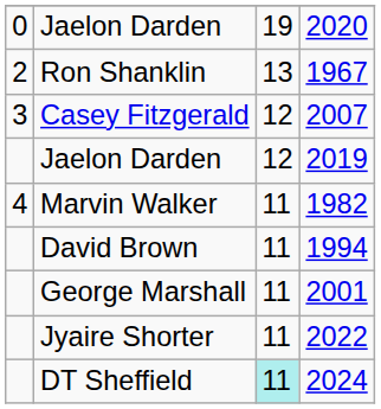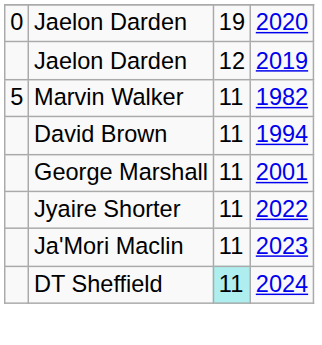- row: 2 | Ron Shanklin | 13 | 1967
- row: 3 | Casey Fitzgerald | 12 | 2007
Marvin Walker | column 1: 4 -> 5
+ row: Ja'Mori Maclin | 11 | 2023
